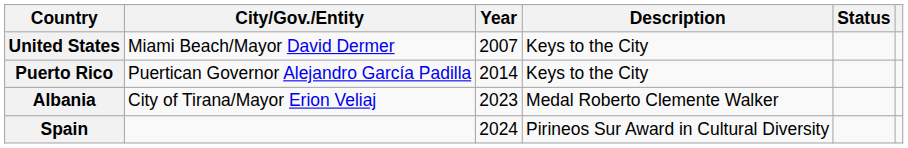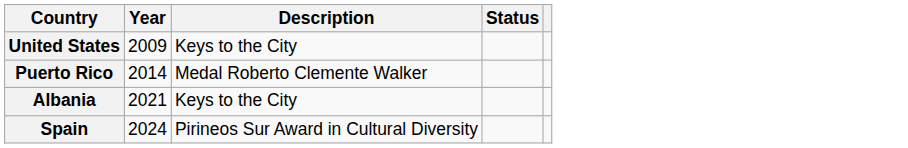- column: City/Gov./Entity | Miami Beach/Mayor David Dermer | Puertican Governor Alejandro García Padilla | City of Tirana/Mayor Erion Veliaj
United States | Year: 2007 -> 2009
Puerto Rico | Description: Keys to the City -> Medal Roberto Clemente Walker
Albania | Year: 2023 -> 2021
Albania | Description: Medal Roberto Clemente Walker -> Keys to the City
